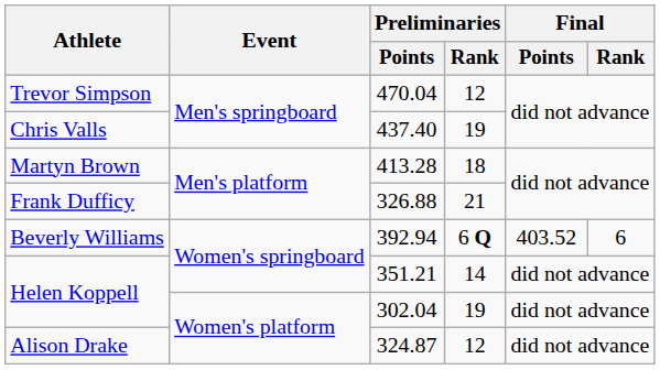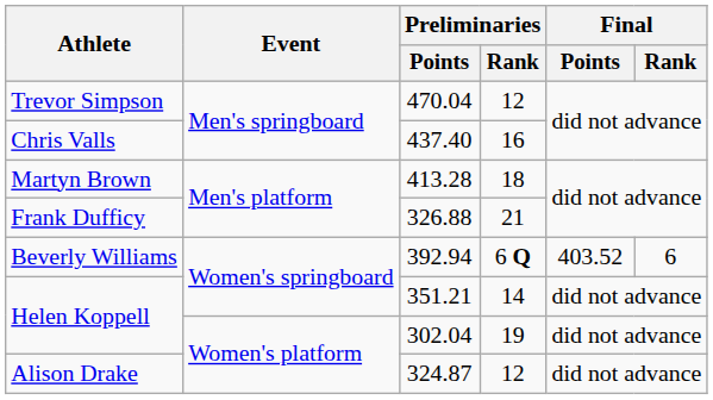437.40 | Preliminaries / Rank: 19 -> 16
